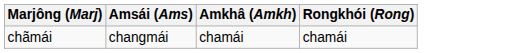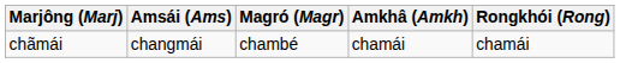+ column: Magró (Magr) | chambé
